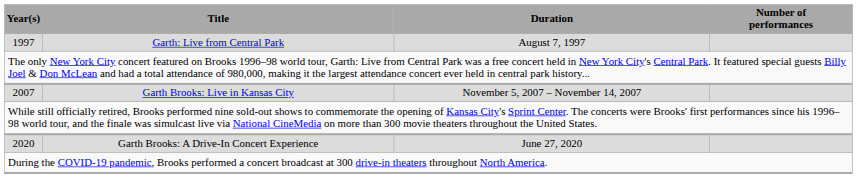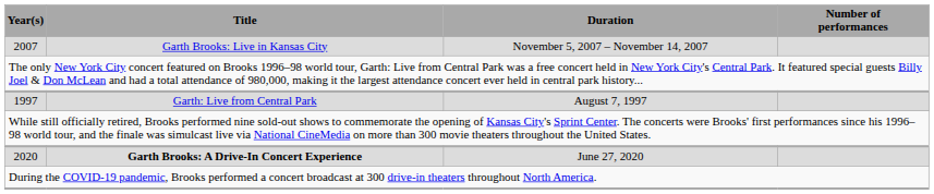rows swapped: 1997 <-> 2007
2020 | Title: normal -> bold
